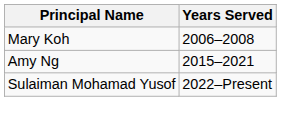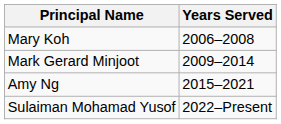+ row: Mark Gerard Minjoot | 2009–2014
